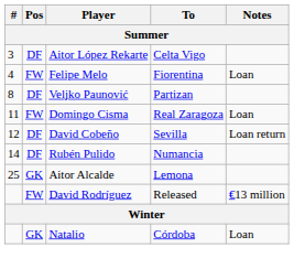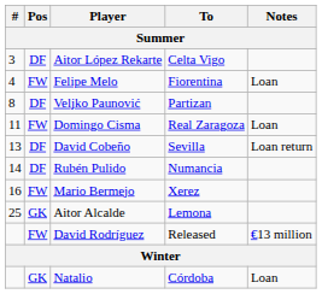David Cobeño | #: 12 -> 13
+ row: 16 | FW | Mario Bermejo | Xerez
